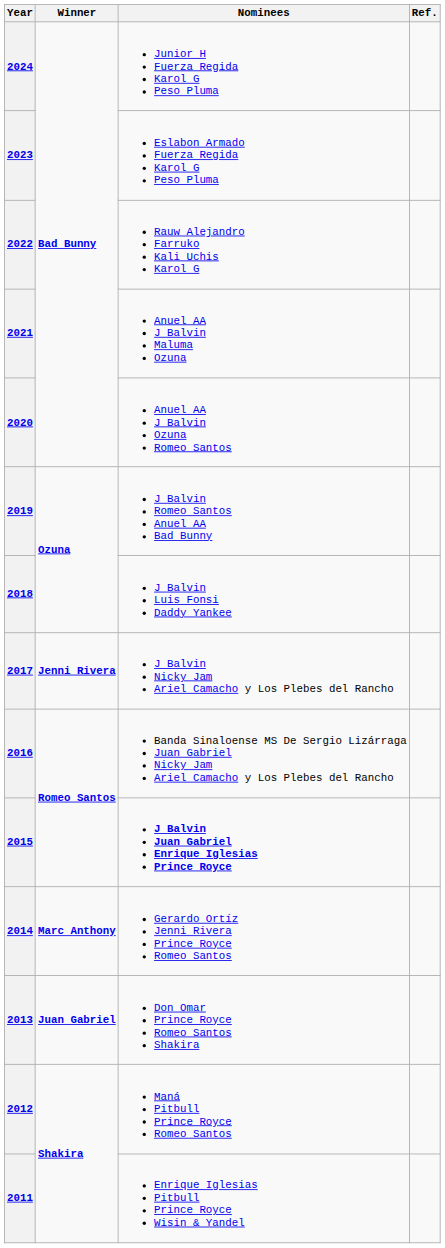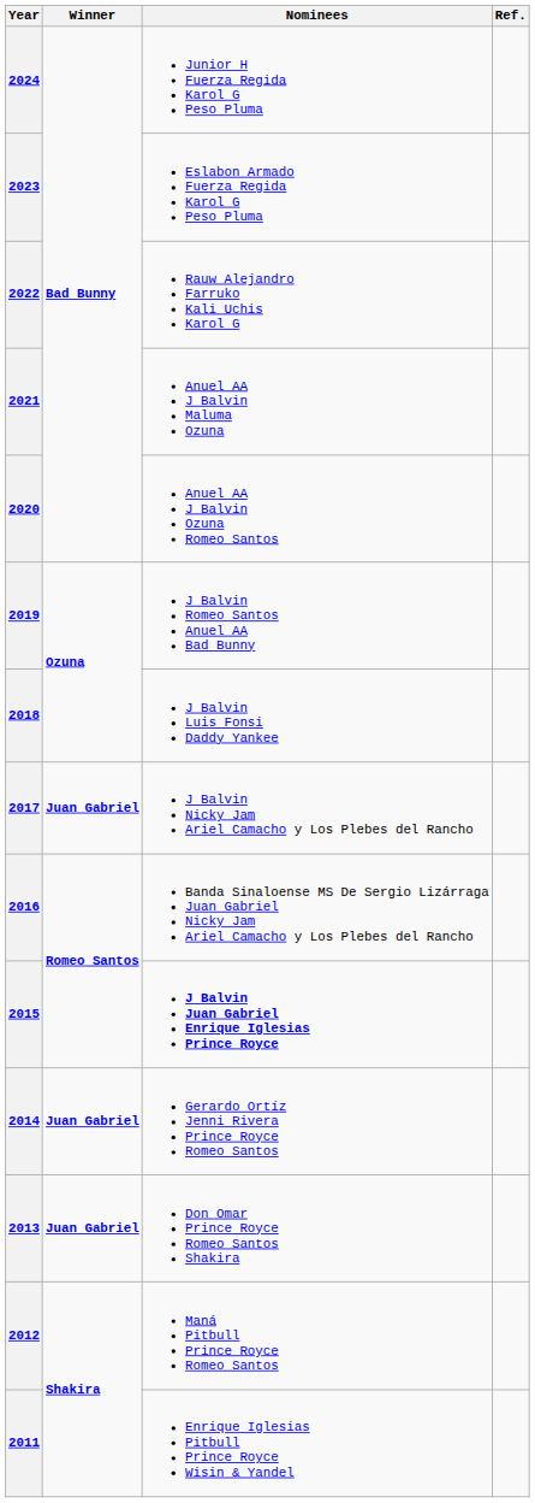2017 | Winner: Jenni Rivera -> Juan Gabriel
2014 | Winner: Marc Anthony -> Juan Gabriel
